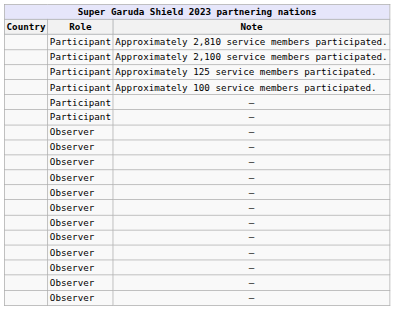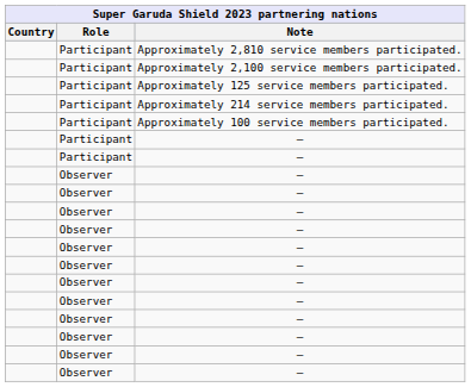+ row: Participant | Approximately 214 service members participated.
